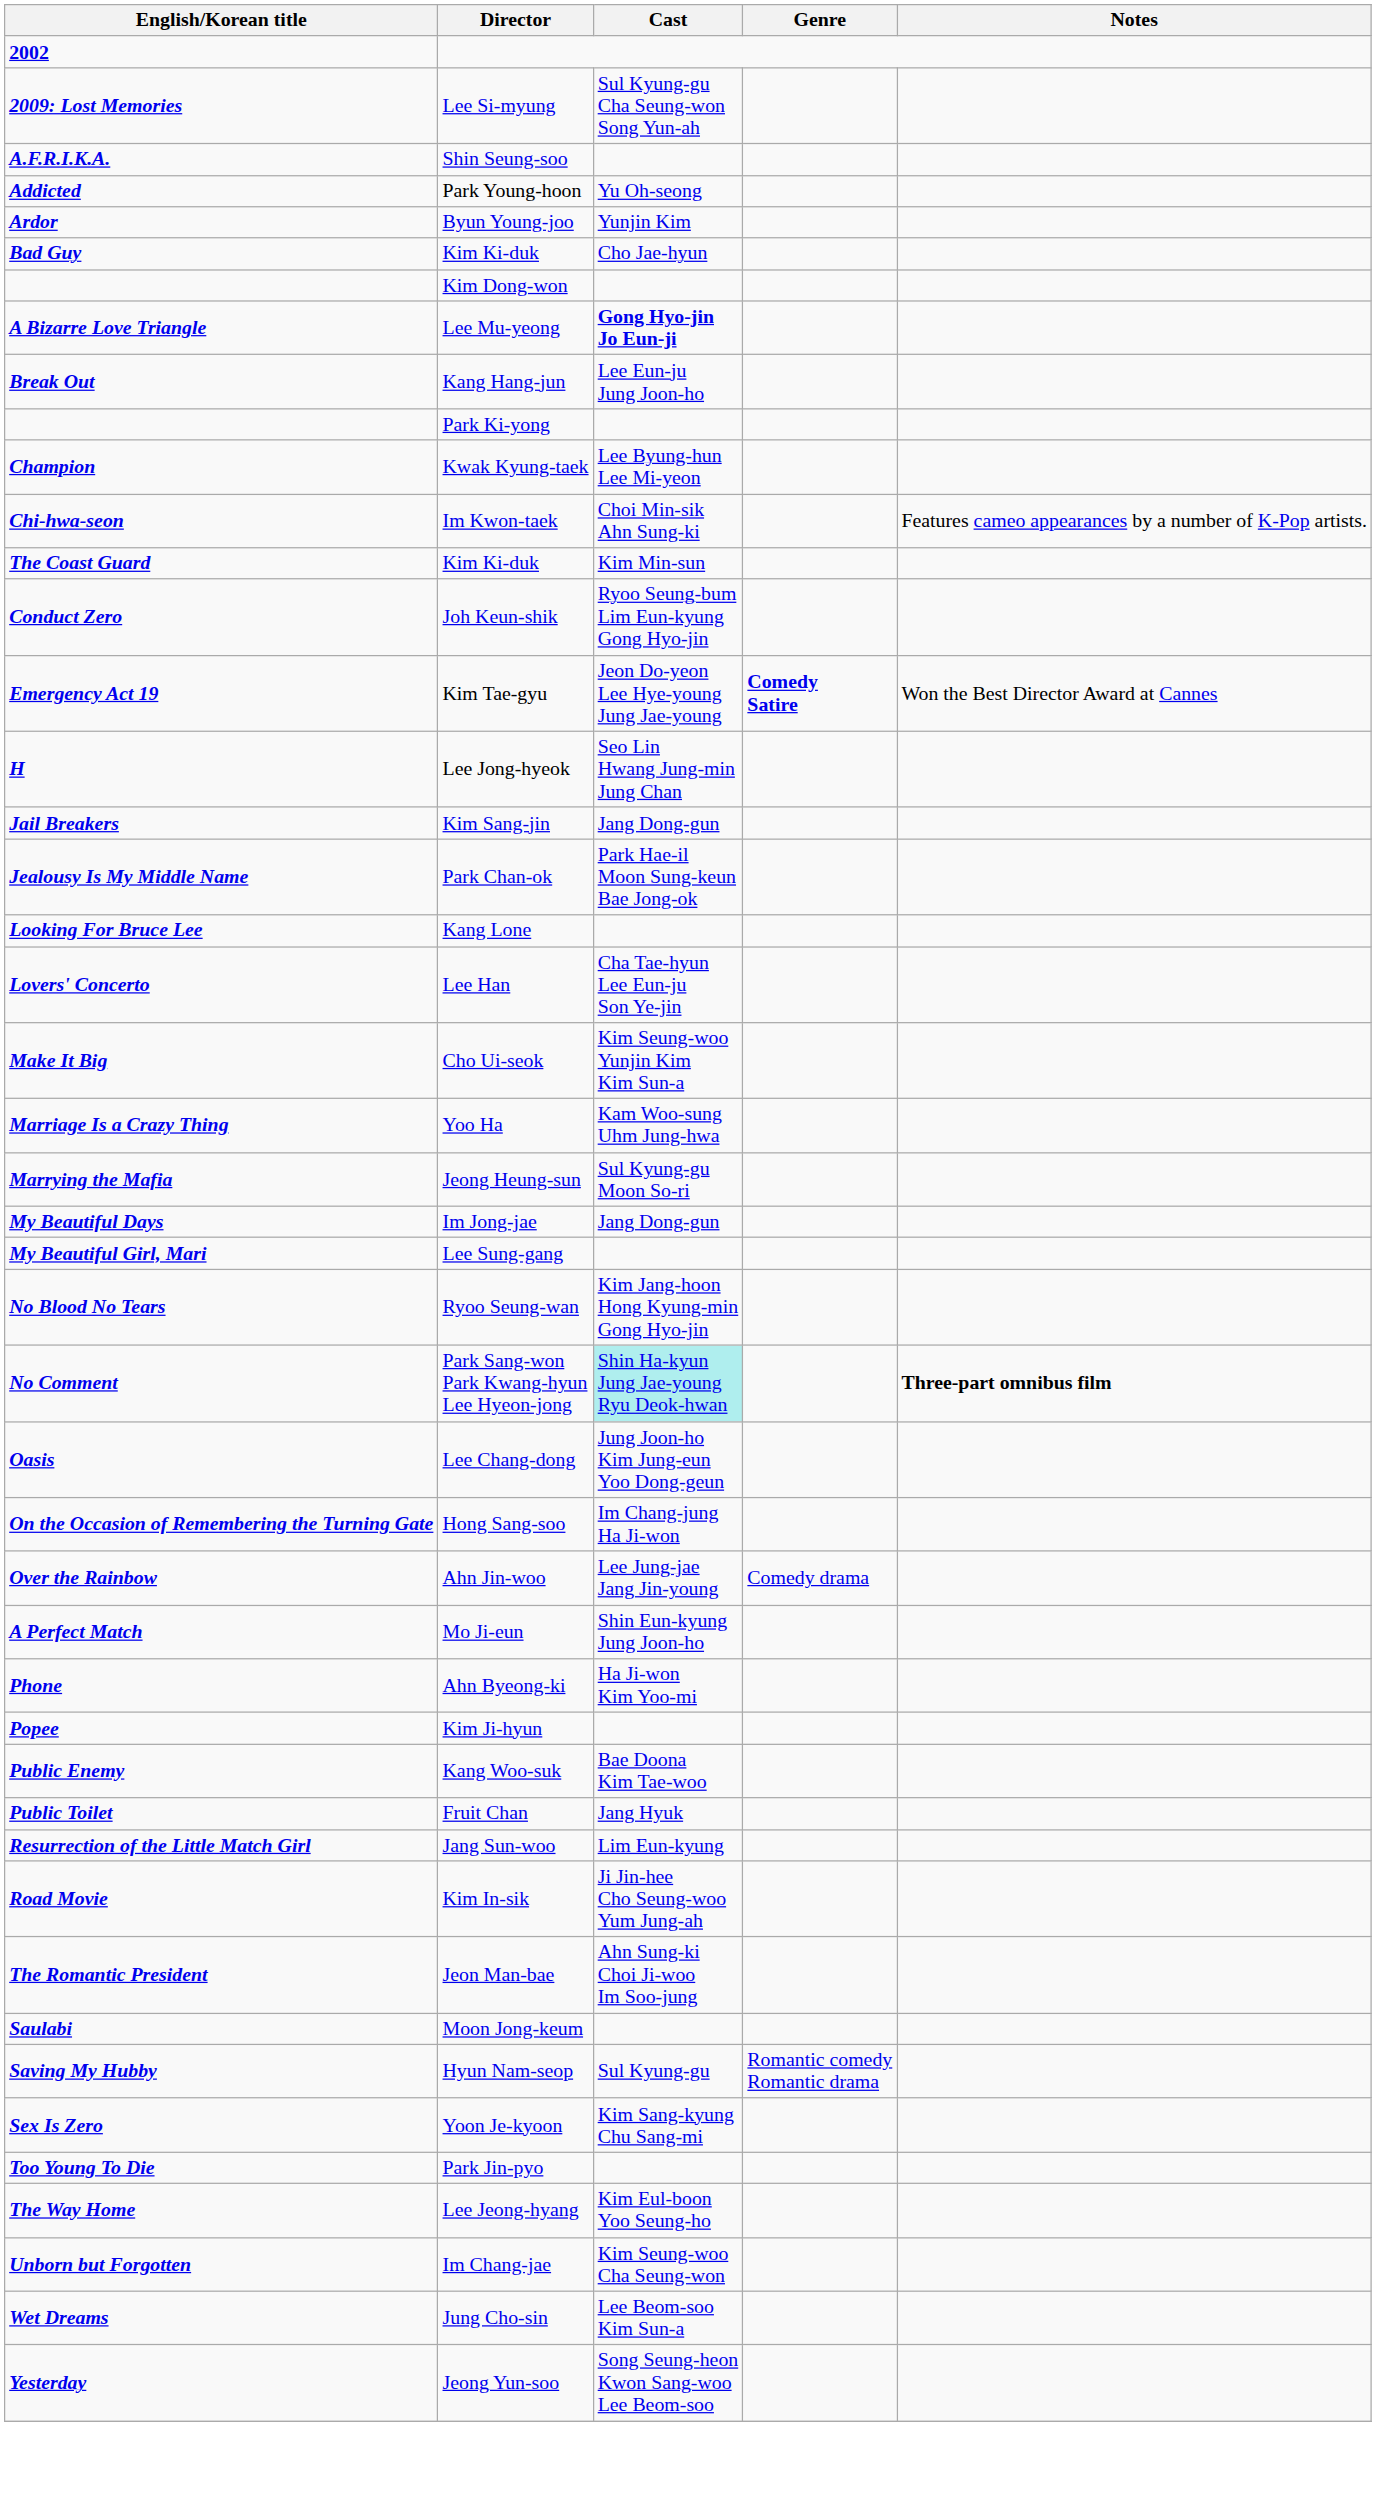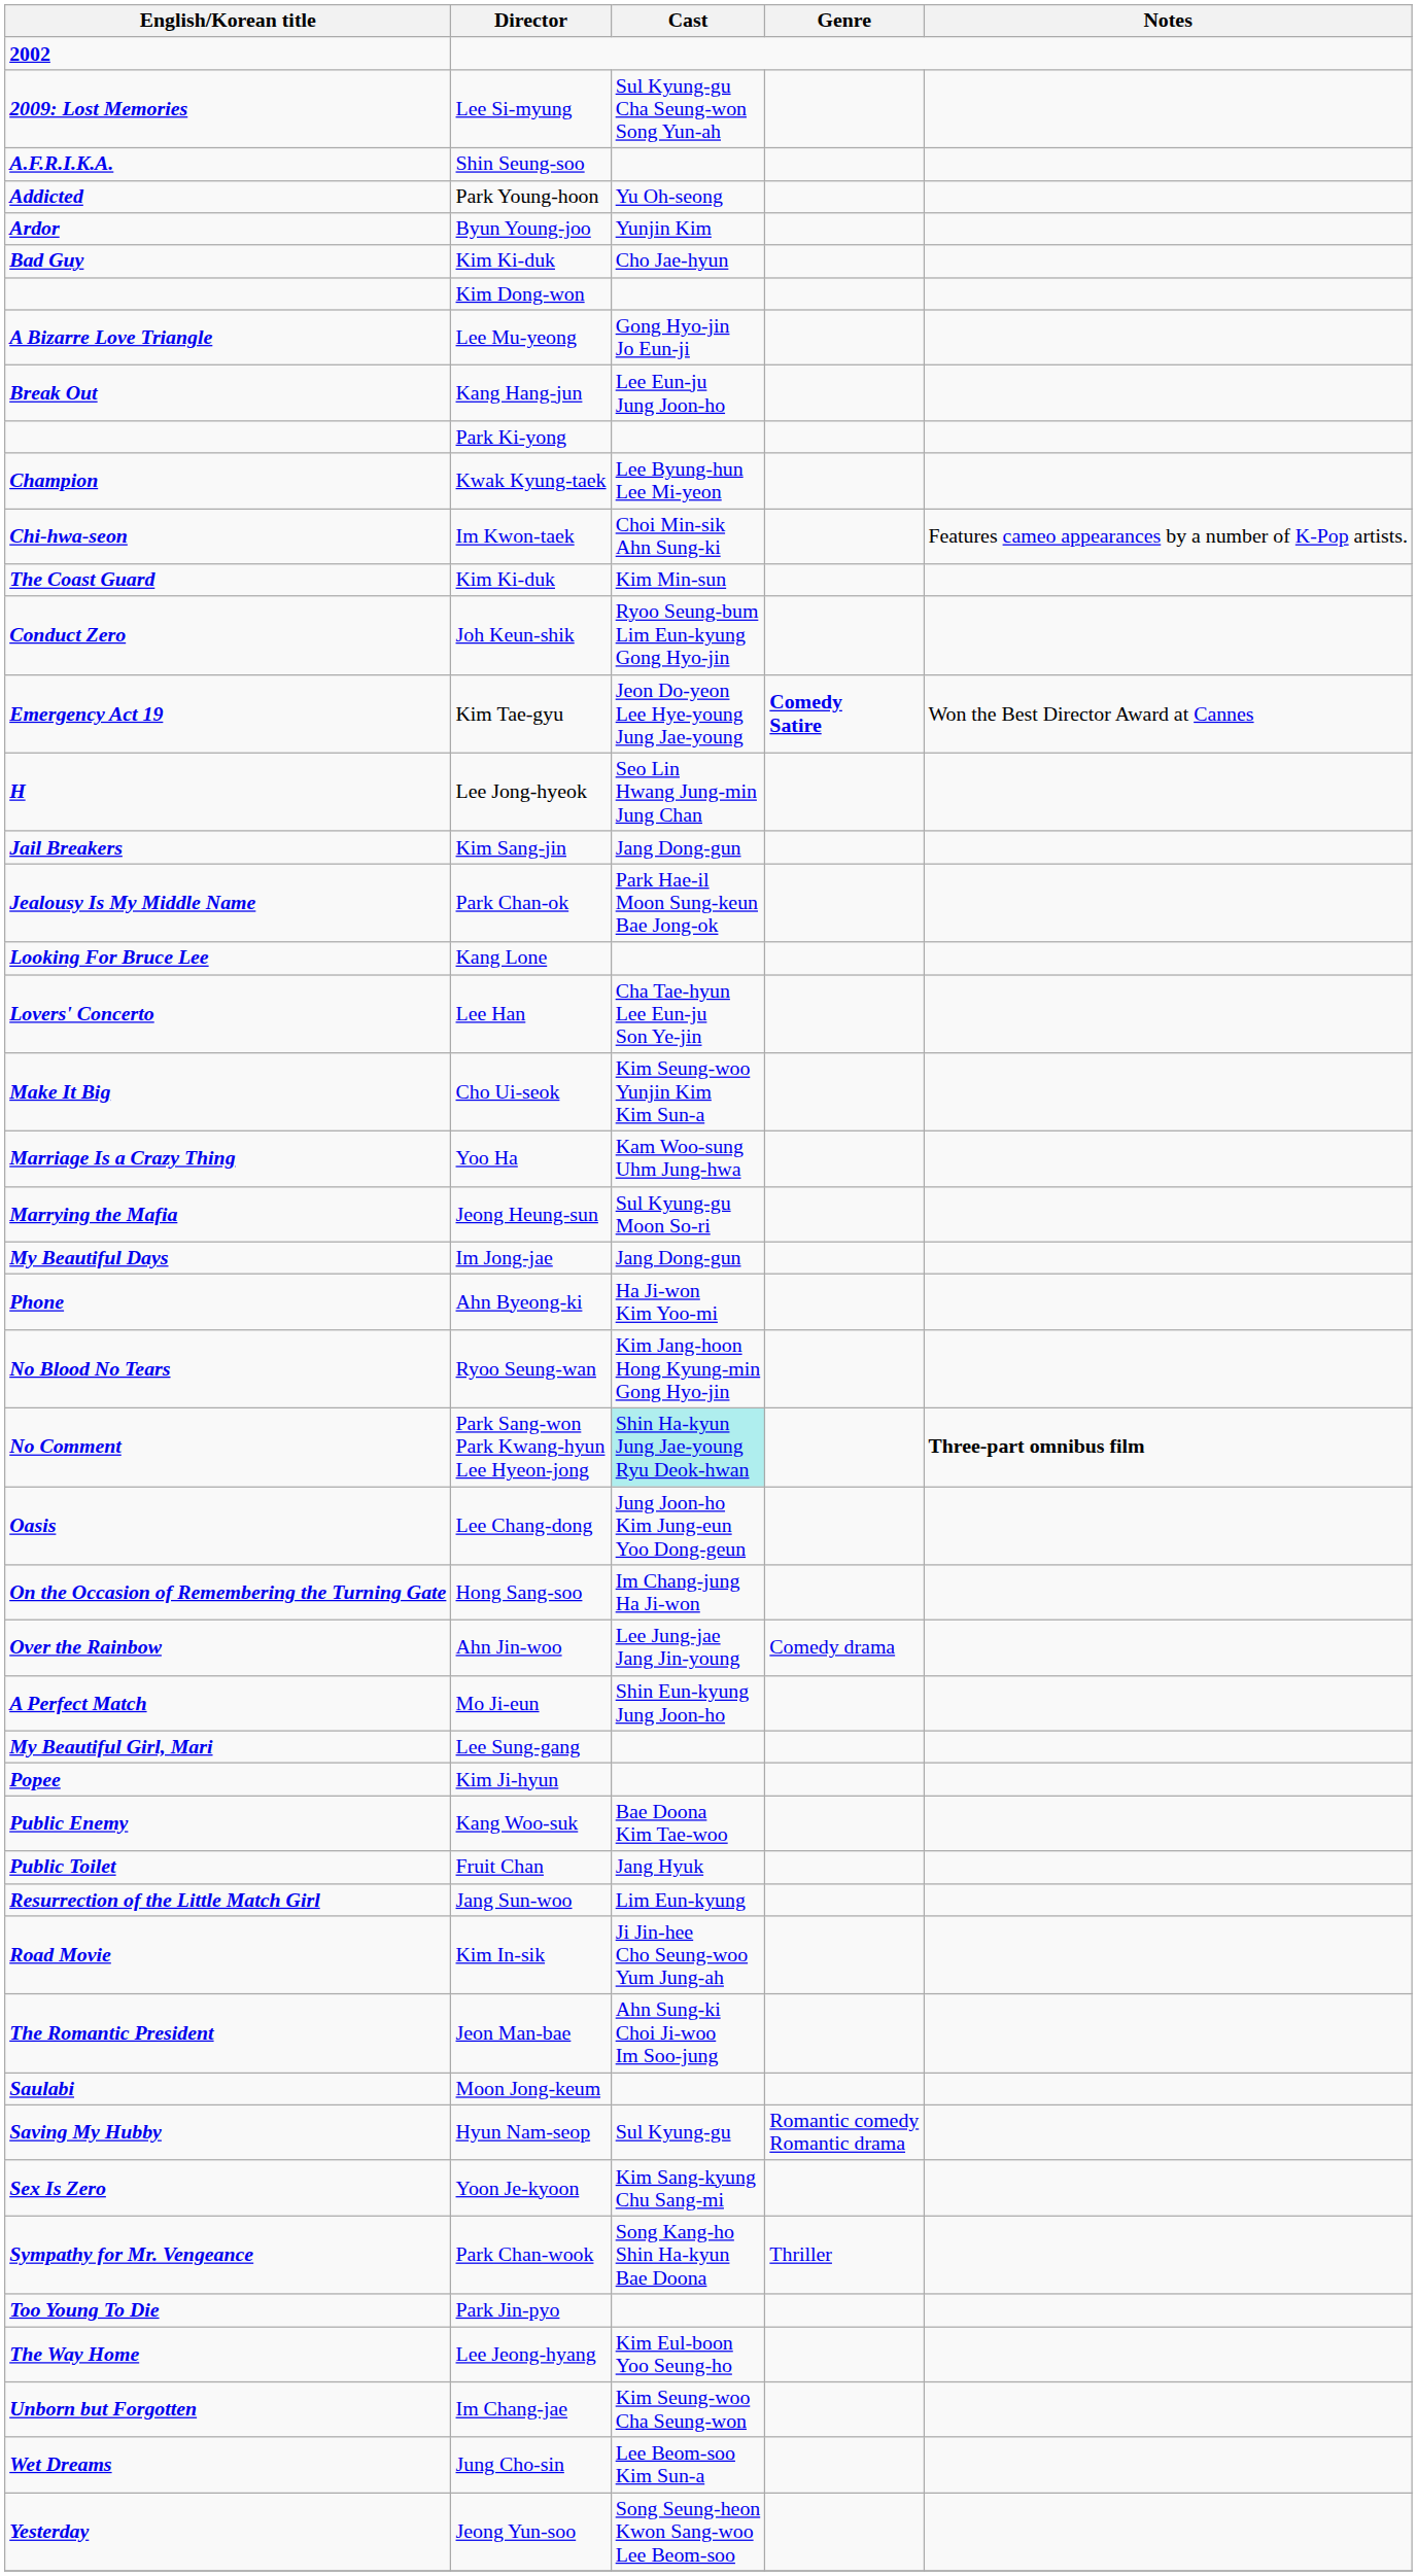A Bizarre Love Triangle | Cast: bold -> normal
rows swapped: My Beautiful Girl, Mari <-> Phone
+ row: Sympathy for Mr. Vengeance | Park Chan-wook | Song Kang-ho Shin Ha-kyun Bae Doona | Thriller
